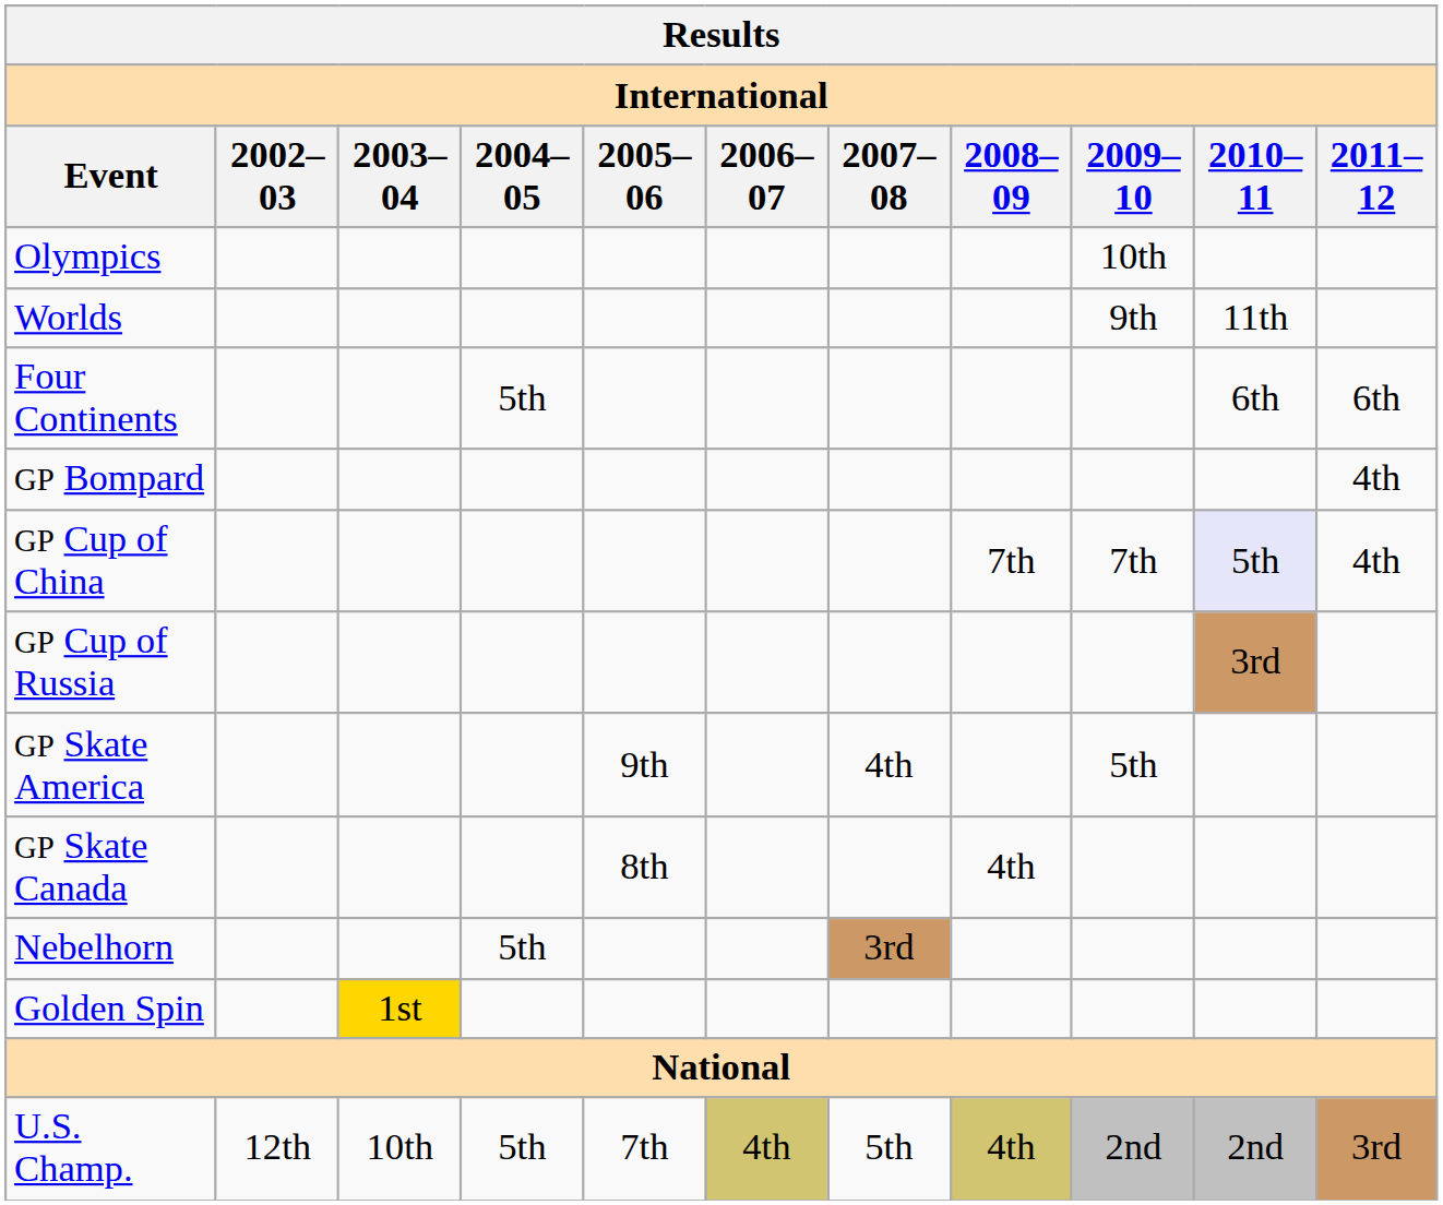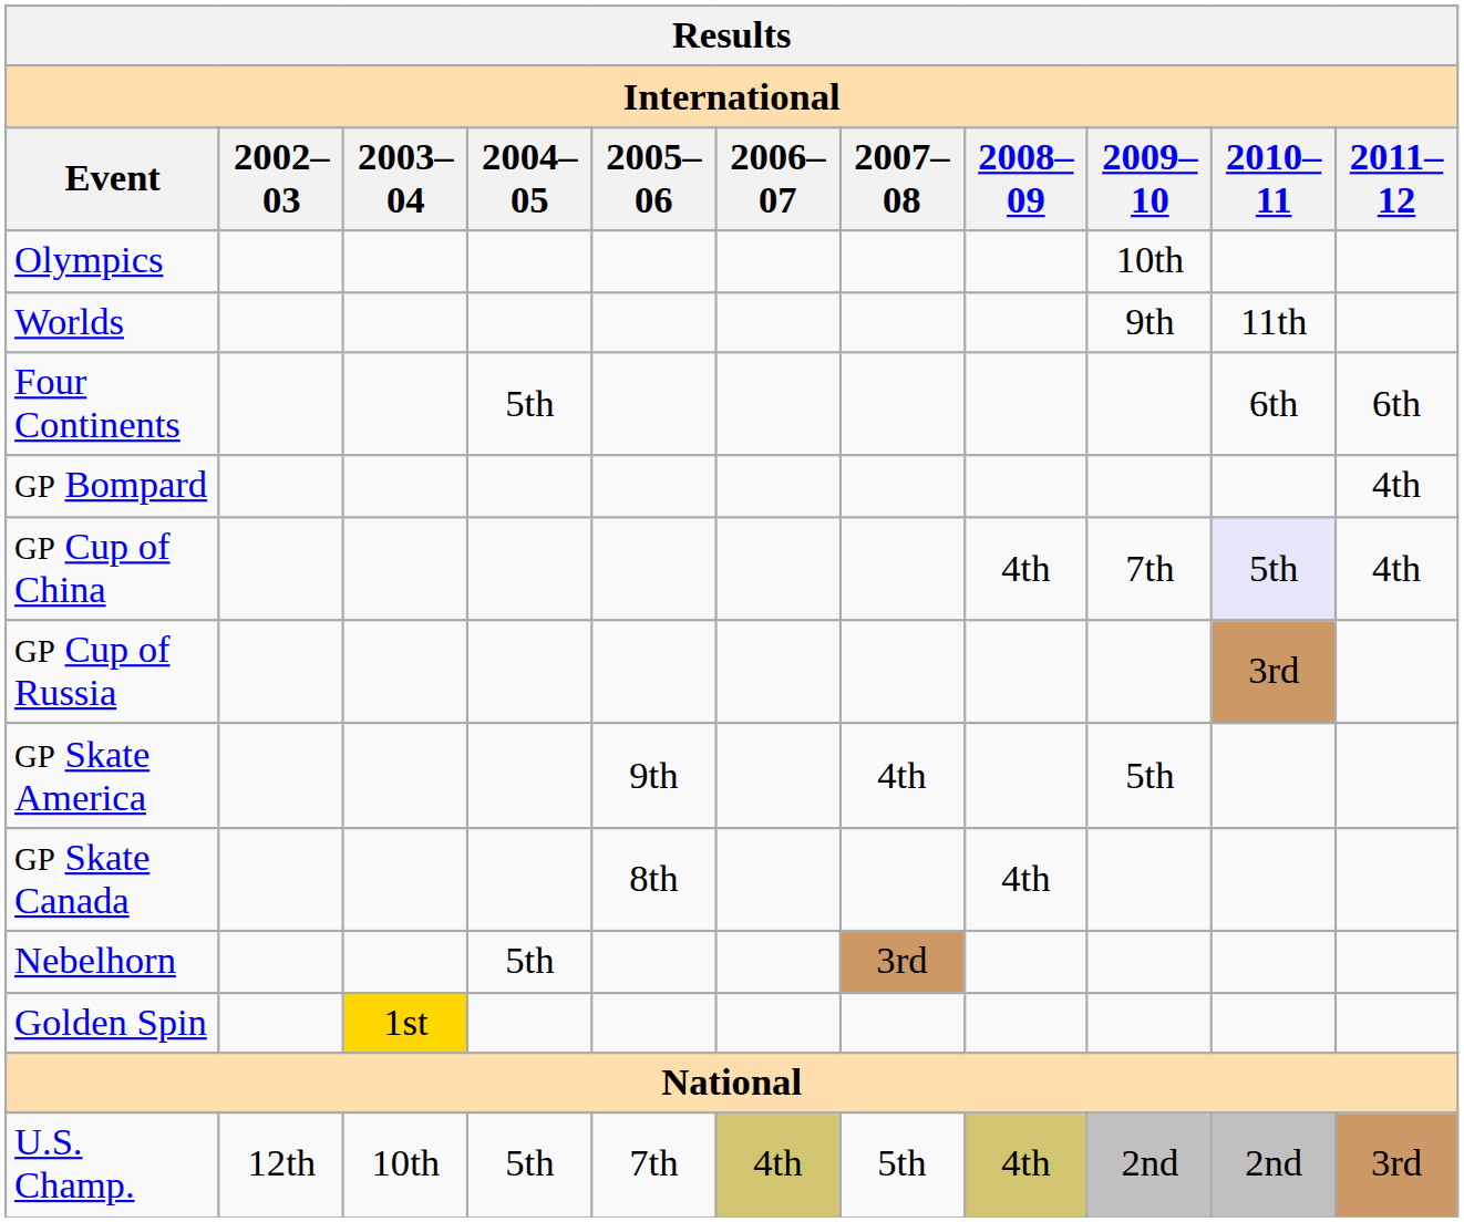GP Cup of China | 2008–09: 7th -> 4th
